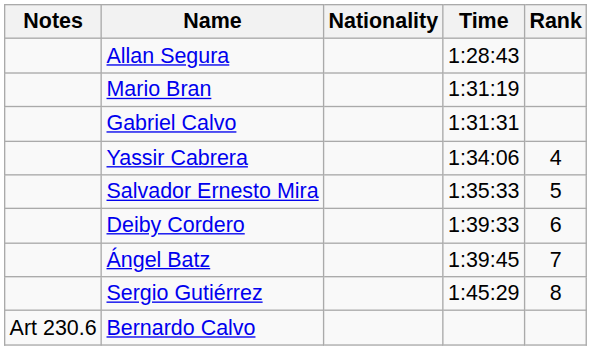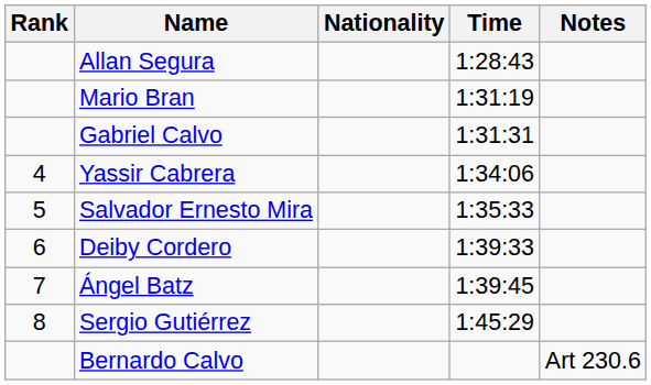columns swapped: Rank <-> Notes
